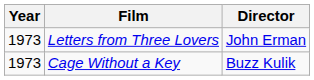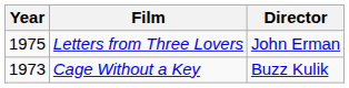Letters from Three Lovers | Year: 1973 -> 1975
